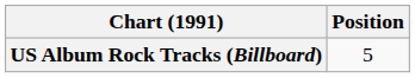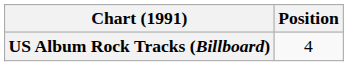US Album Rock Tracks (Billboard) | Position: 5 -> 4
